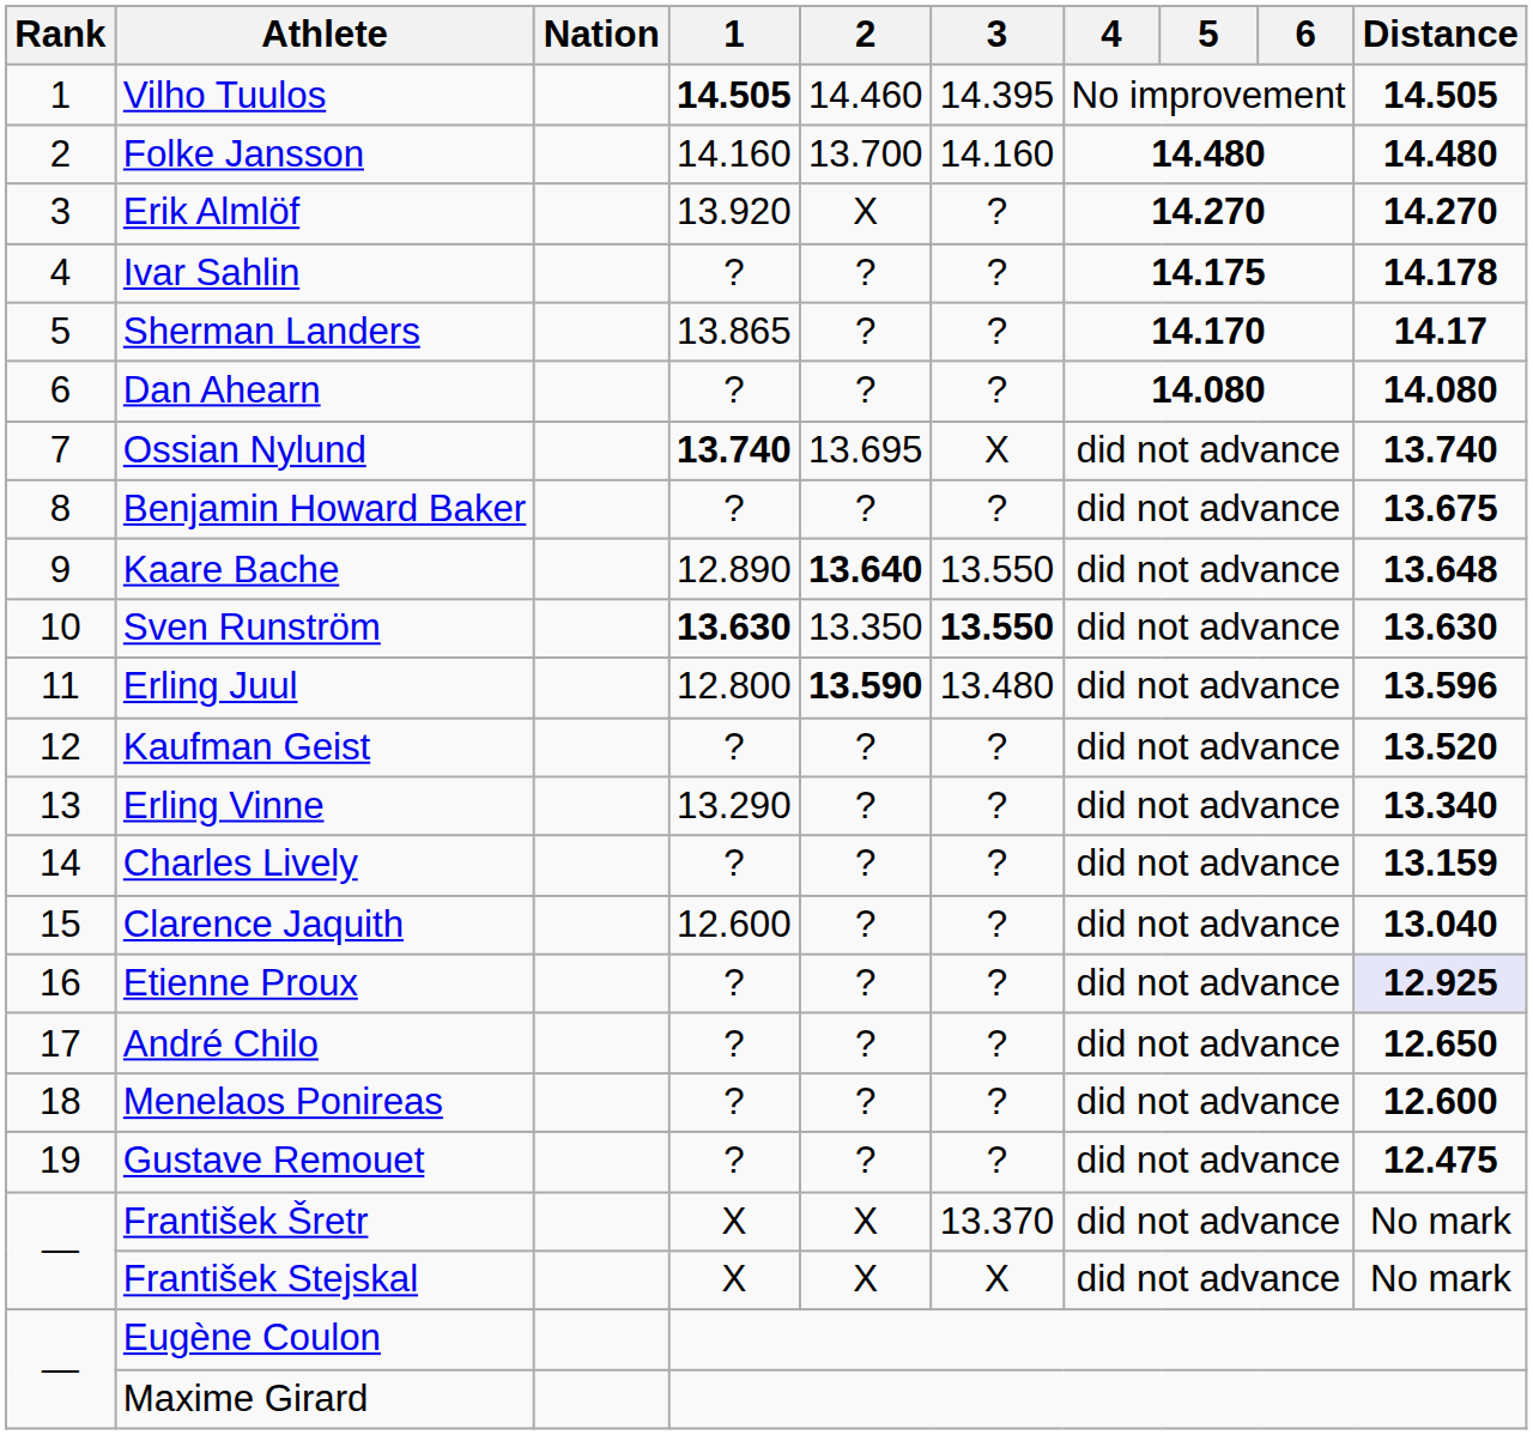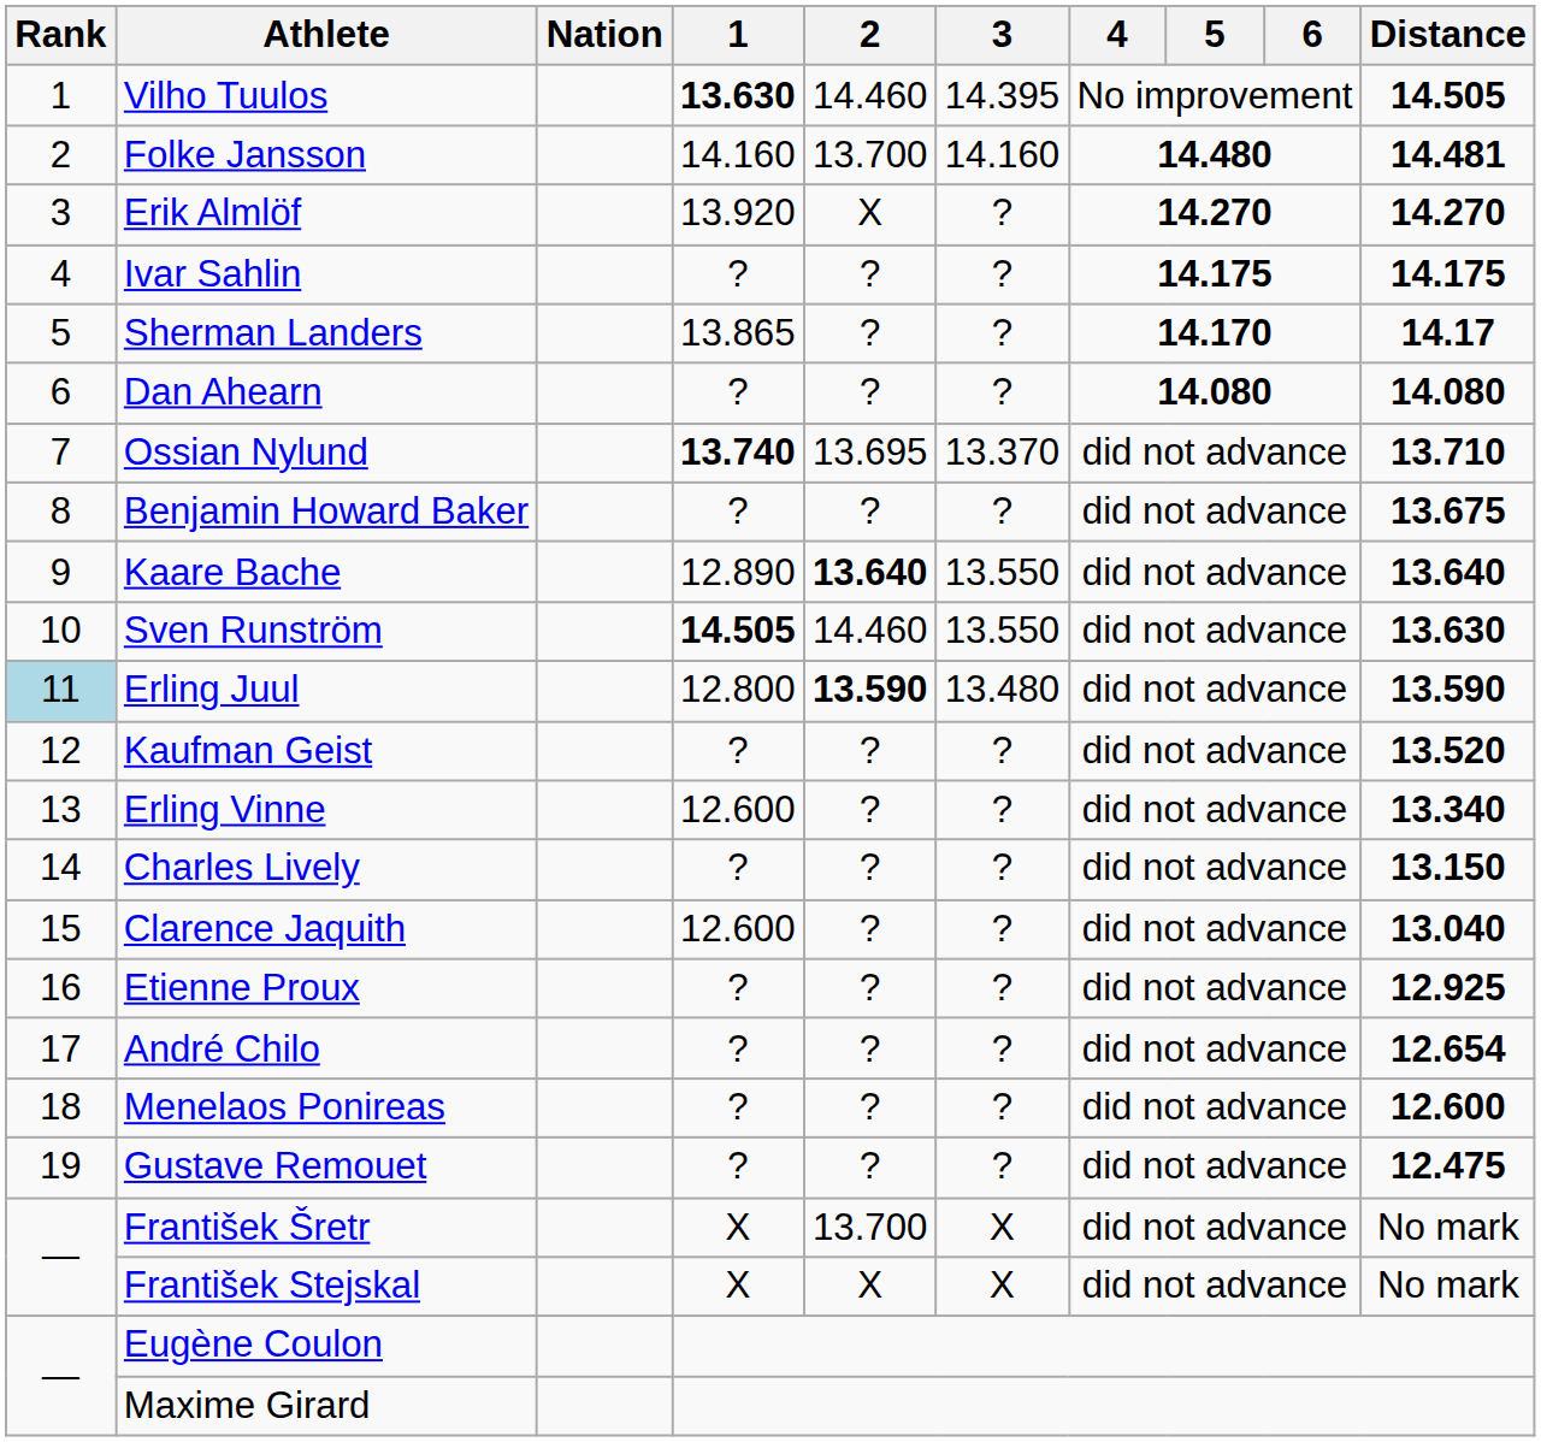Vilho Tuulos | 1: 14.505 -> 13.630
Folke Jansson | Distance: 14.480 -> 14.481
Ivar Sahlin | Distance: 14.178 -> 14.175
Ossian Nylund | 3: X -> 13.370
Ossian Nylund | Distance: 13.740 -> 13.710
Kaare Bache | Distance: 13.648 -> 13.640
Sven Runström | 1: 13.630 -> 14.505
Sven Runström | 2: 13.350 -> 14.460
Sven Runström | 3: bold -> normal
Erling Juul | Rank: no background -> lightblue background
Erling Juul | Distance: 13.596 -> 13.590
Erling Vinne | 1: 13.290 -> 12.600
Charles Lively | Distance: 13.159 -> 13.150
Etienne Proux | Distance: lavender background -> no background
André Chilo | Distance: 12.650 -> 12.654
František Šretr | 2: X -> 13.700
František Šretr | 3: 13.370 -> X
